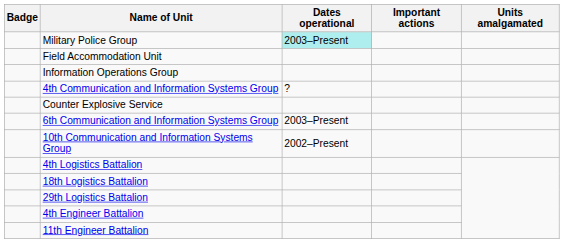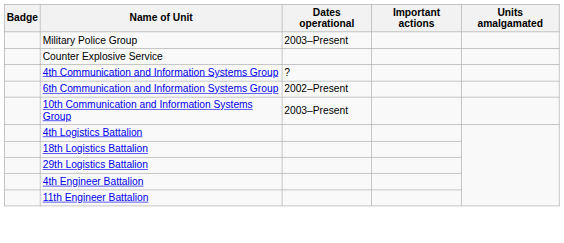Military Police Group | Dates operational: paleturquoise background -> no background
- row: Field Accommodation Unit
- row: Information Operations Group
rows swapped: Counter Explosive Service <-> 4th Communication and Information Systems Group
6th Communication and Information Systems Group | Dates operational: 2003–Present -> 2002–Present
10th Communication and Information Systems Group | Dates operational: 2002–Present -> 2003–Present
